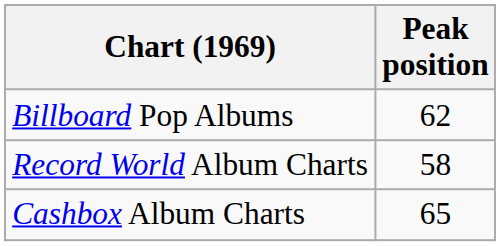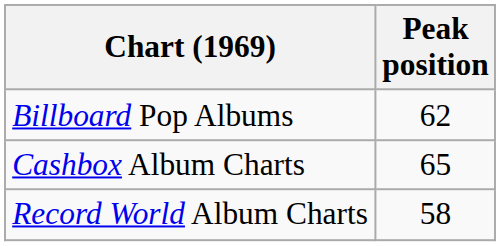rows swapped: Cashbox Album Charts <-> Record World Album Charts
